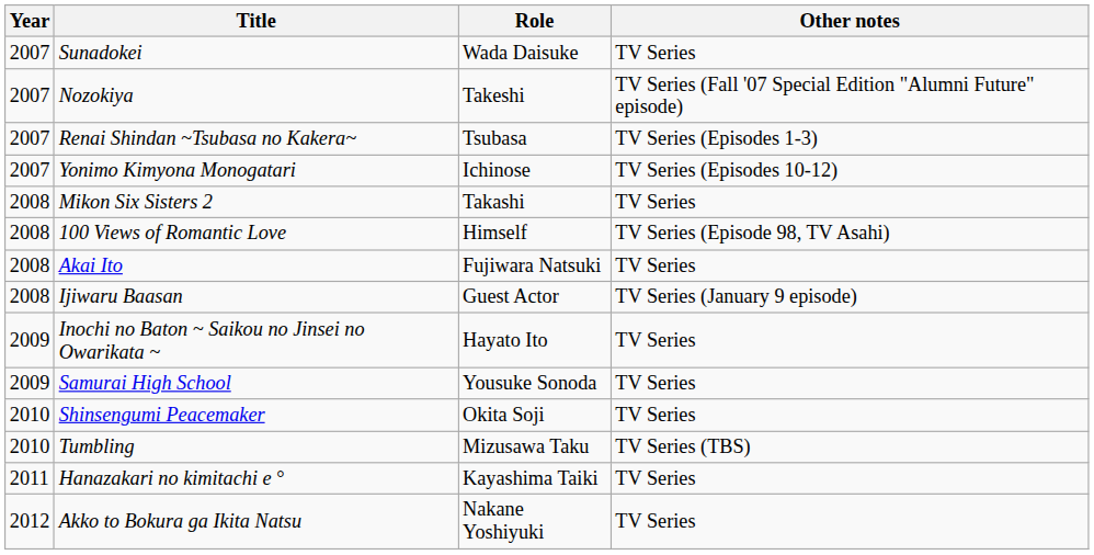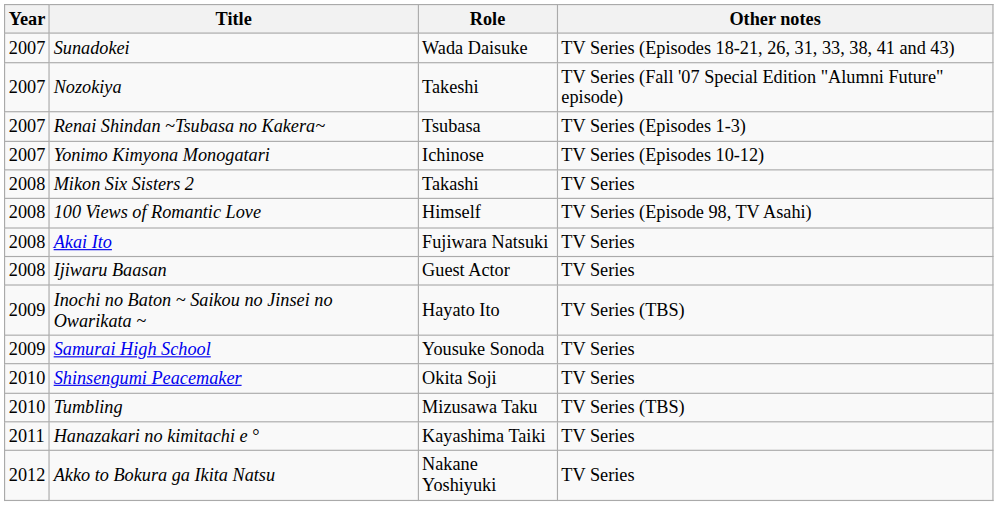Sunadokei | Other notes: TV Series -> TV Series (Episodes 18-21, 26, 31, 33, 38, 41 and 43)
Ijiwaru Baasan | Other notes: TV Series (January 9 episode) -> TV Series
Inochi no Baton ~ Saikou no Jinsei no Owarikata ~ | Other notes: TV Series -> TV Series (TBS)
